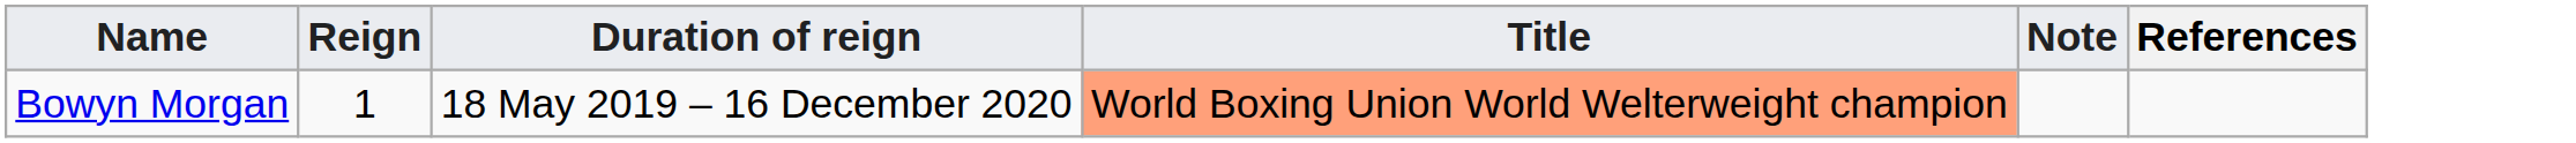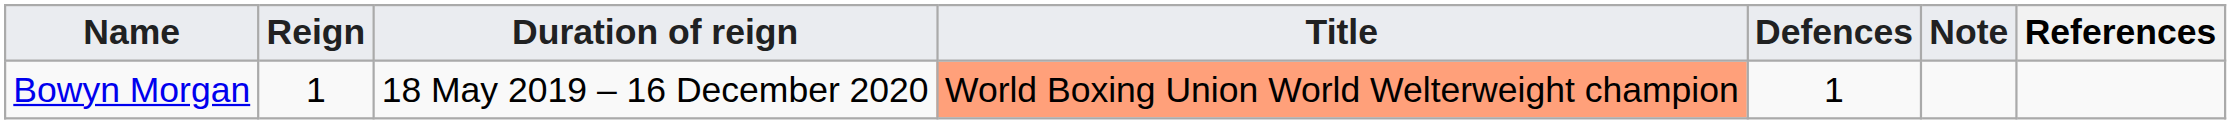+ column: Defences | 1
